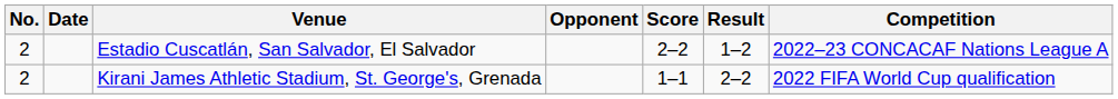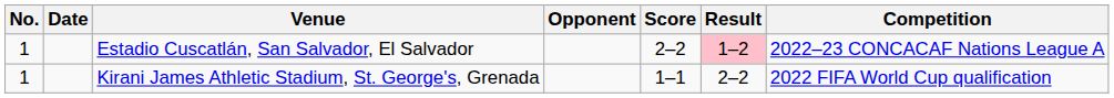Estadio Cuscatlán, San Salvador, El Salvador | No.: 2 -> 1
Estadio Cuscatlán, San Salvador, El Salvador | Result: no background -> pink background
Kirani James Athletic Stadium, St. George's, Grenada | No.: 2 -> 1
